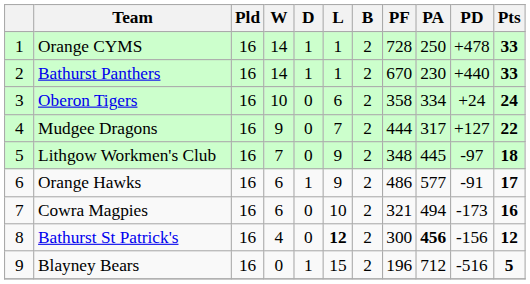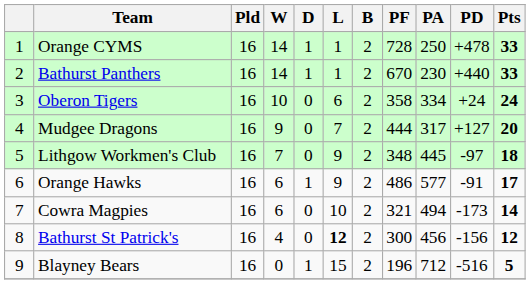Mudgee Dragons | Pts: 22 -> 20
Cowra Magpies | Pts: 16 -> 14
Bathurst St Patrick's | PA: bold -> normal
